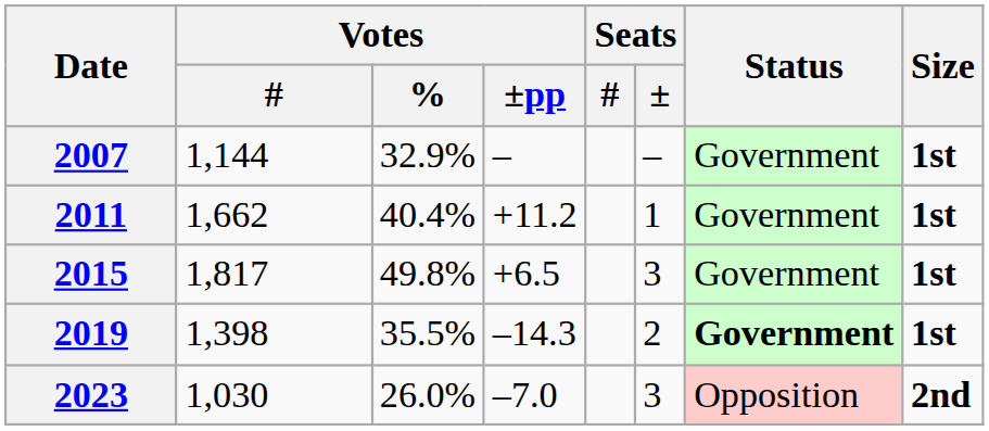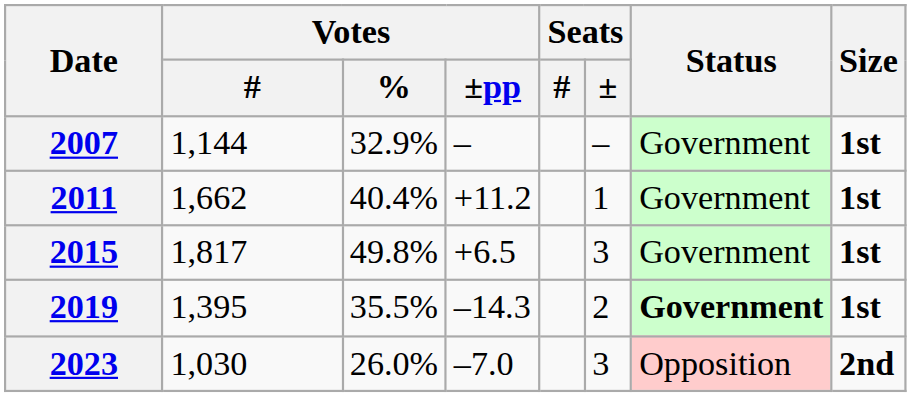2019 | Votes / #: 1,398 -> 1,395
